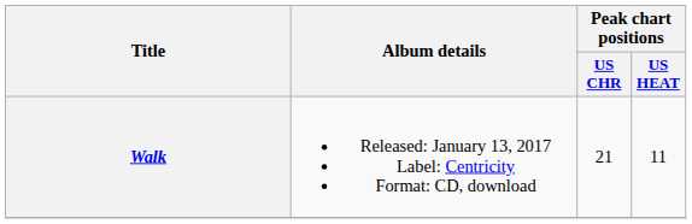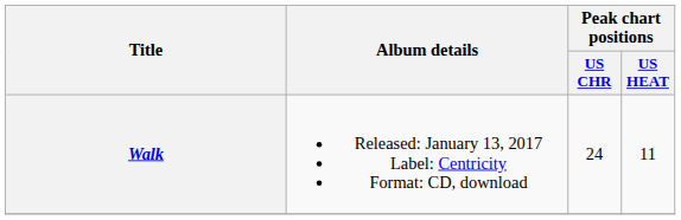Walk | Peak chart positions / US CHR: 21 -> 24
